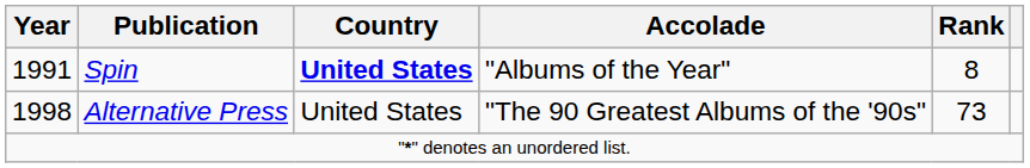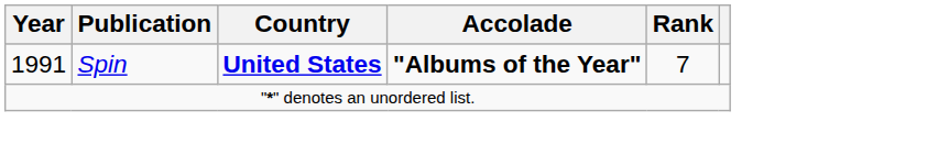Spin | Accolade: normal -> bold
Spin | Rank: 8 -> 7
- row: 1998 | Alternative Press | United States | "The 90 Greatest Albums of the '90s" | 73
